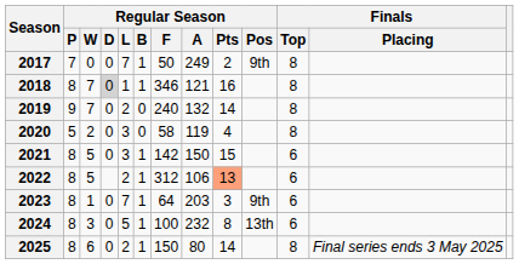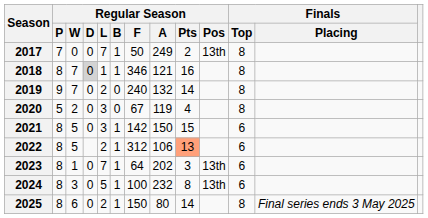2017 | Regular Season / Pos: 9th -> 13th
2020 | Regular Season / F: 58 -> 67
2023 | Regular Season / A: 203 -> 202
2023 | Regular Season / Pos: 9th -> 13th
